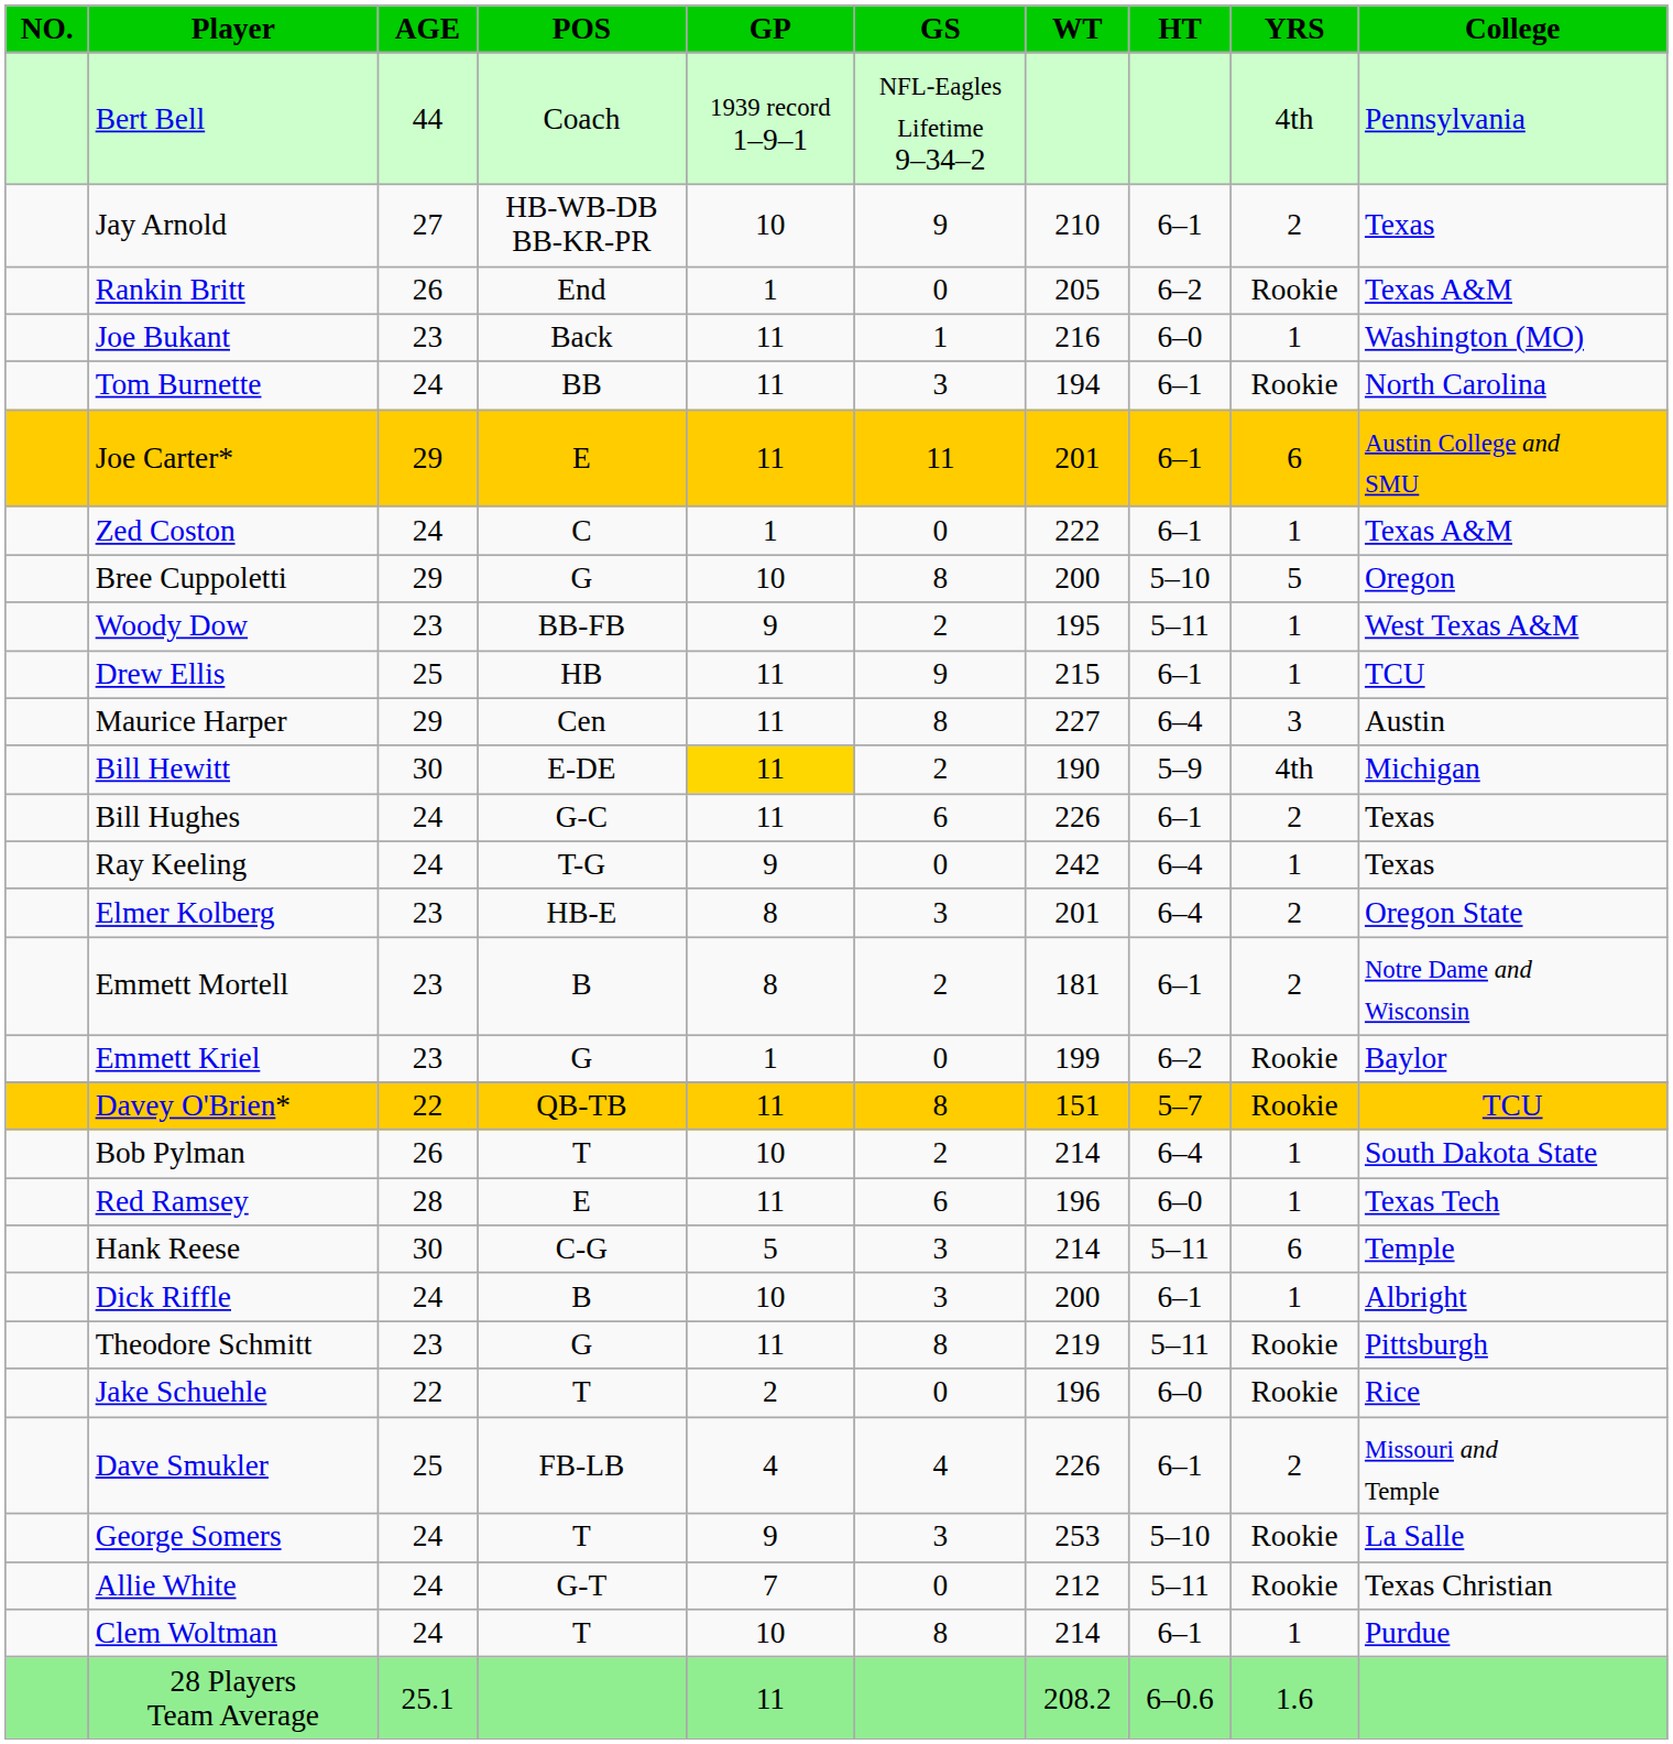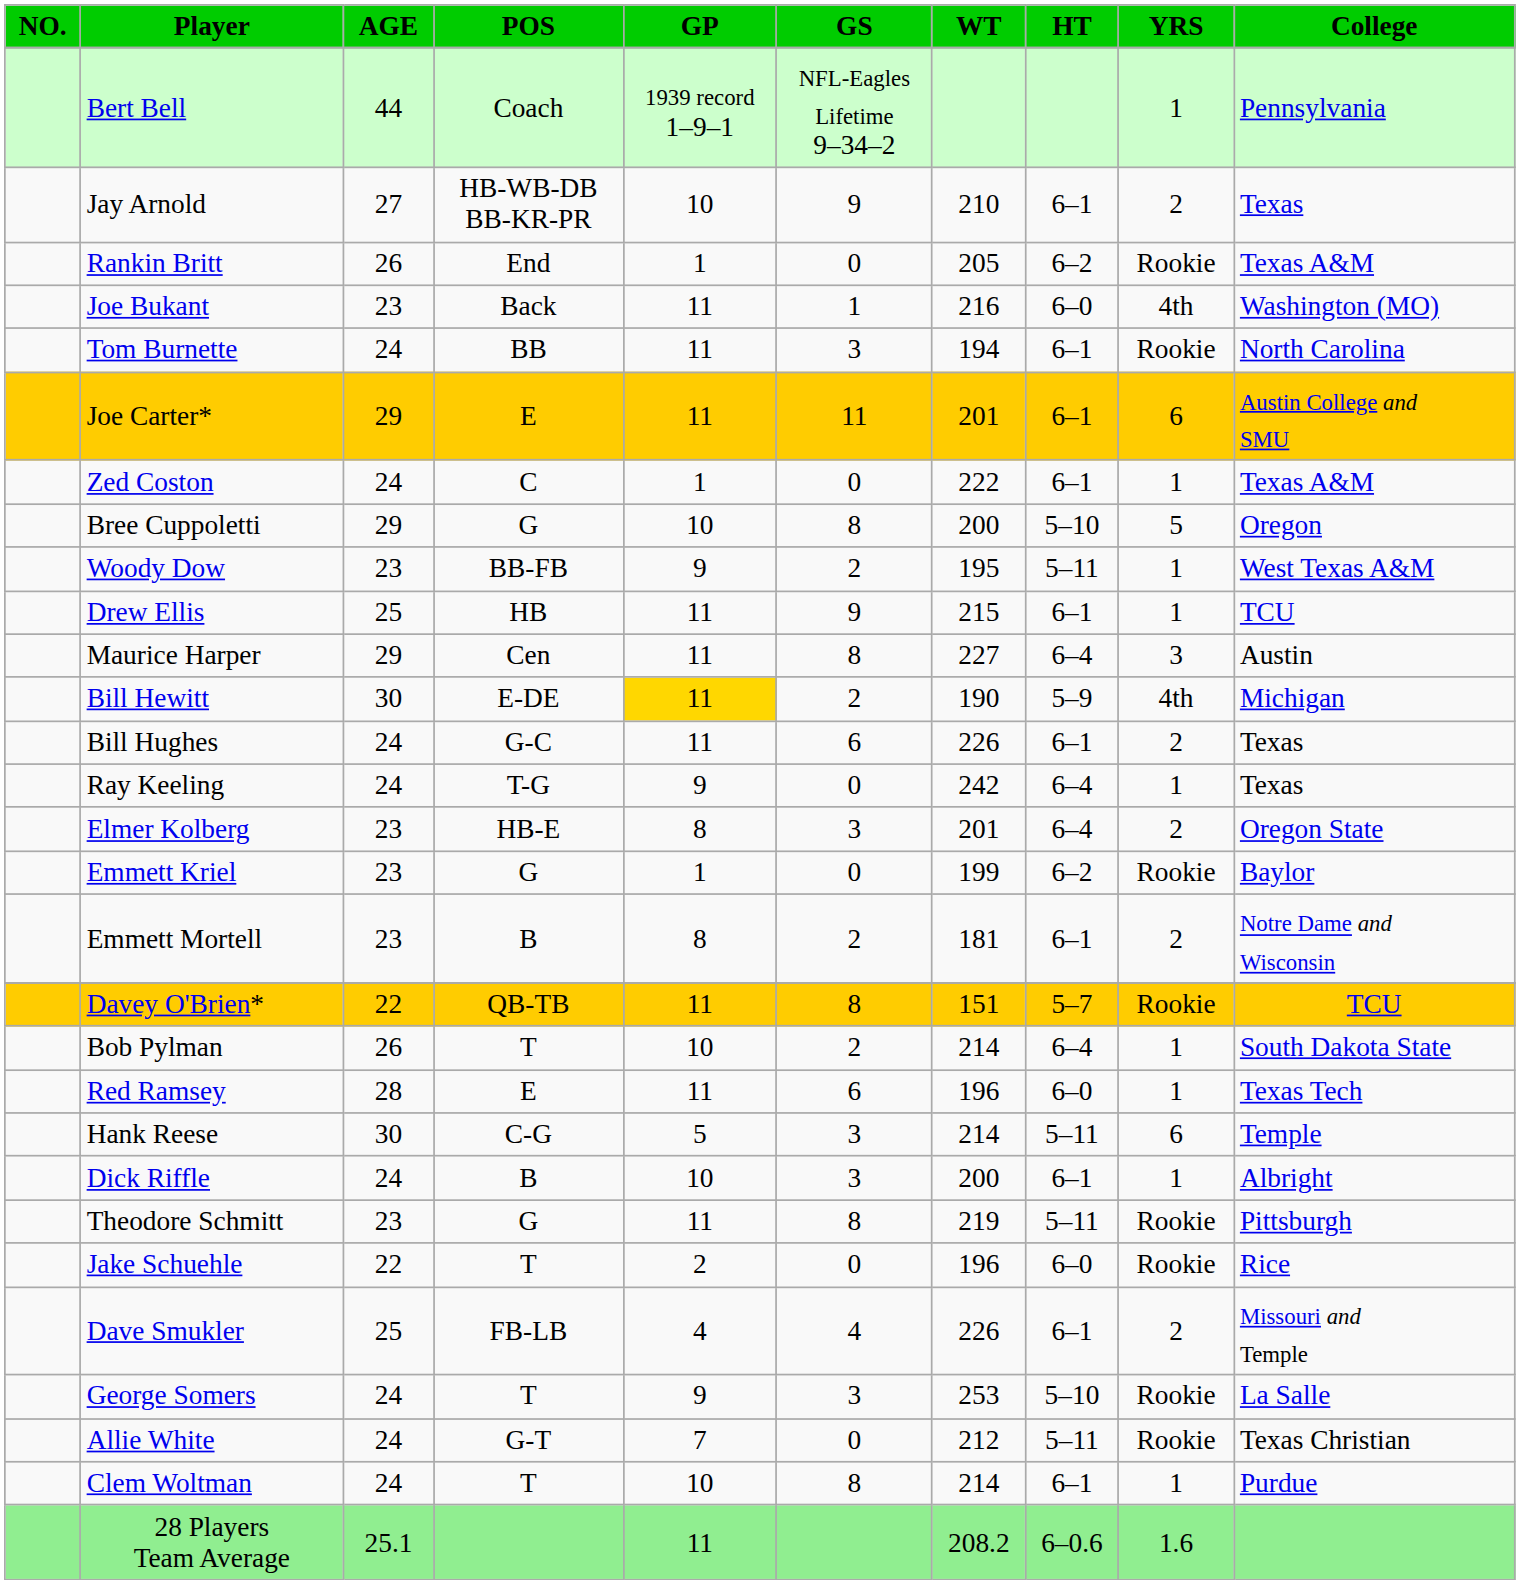Bert Bell | YRS: 4th -> 1
Joe Bukant | YRS: 1 -> 4th
rows swapped: Emmett Kriel <-> Emmett Mortell
